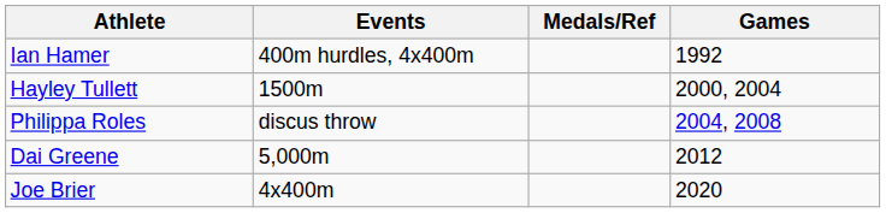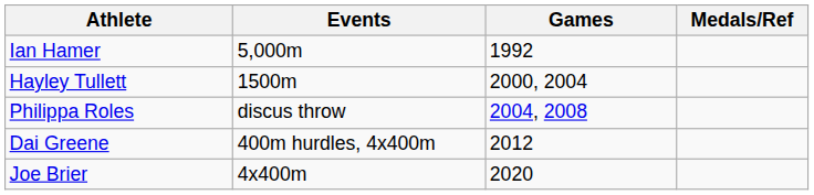columns swapped: Games <-> Medals/Ref
Ian Hamer | Events: 400m hurdles, 4x400m -> 5,000m
Dai Greene | Events: 5,000m -> 400m hurdles, 4x400m
